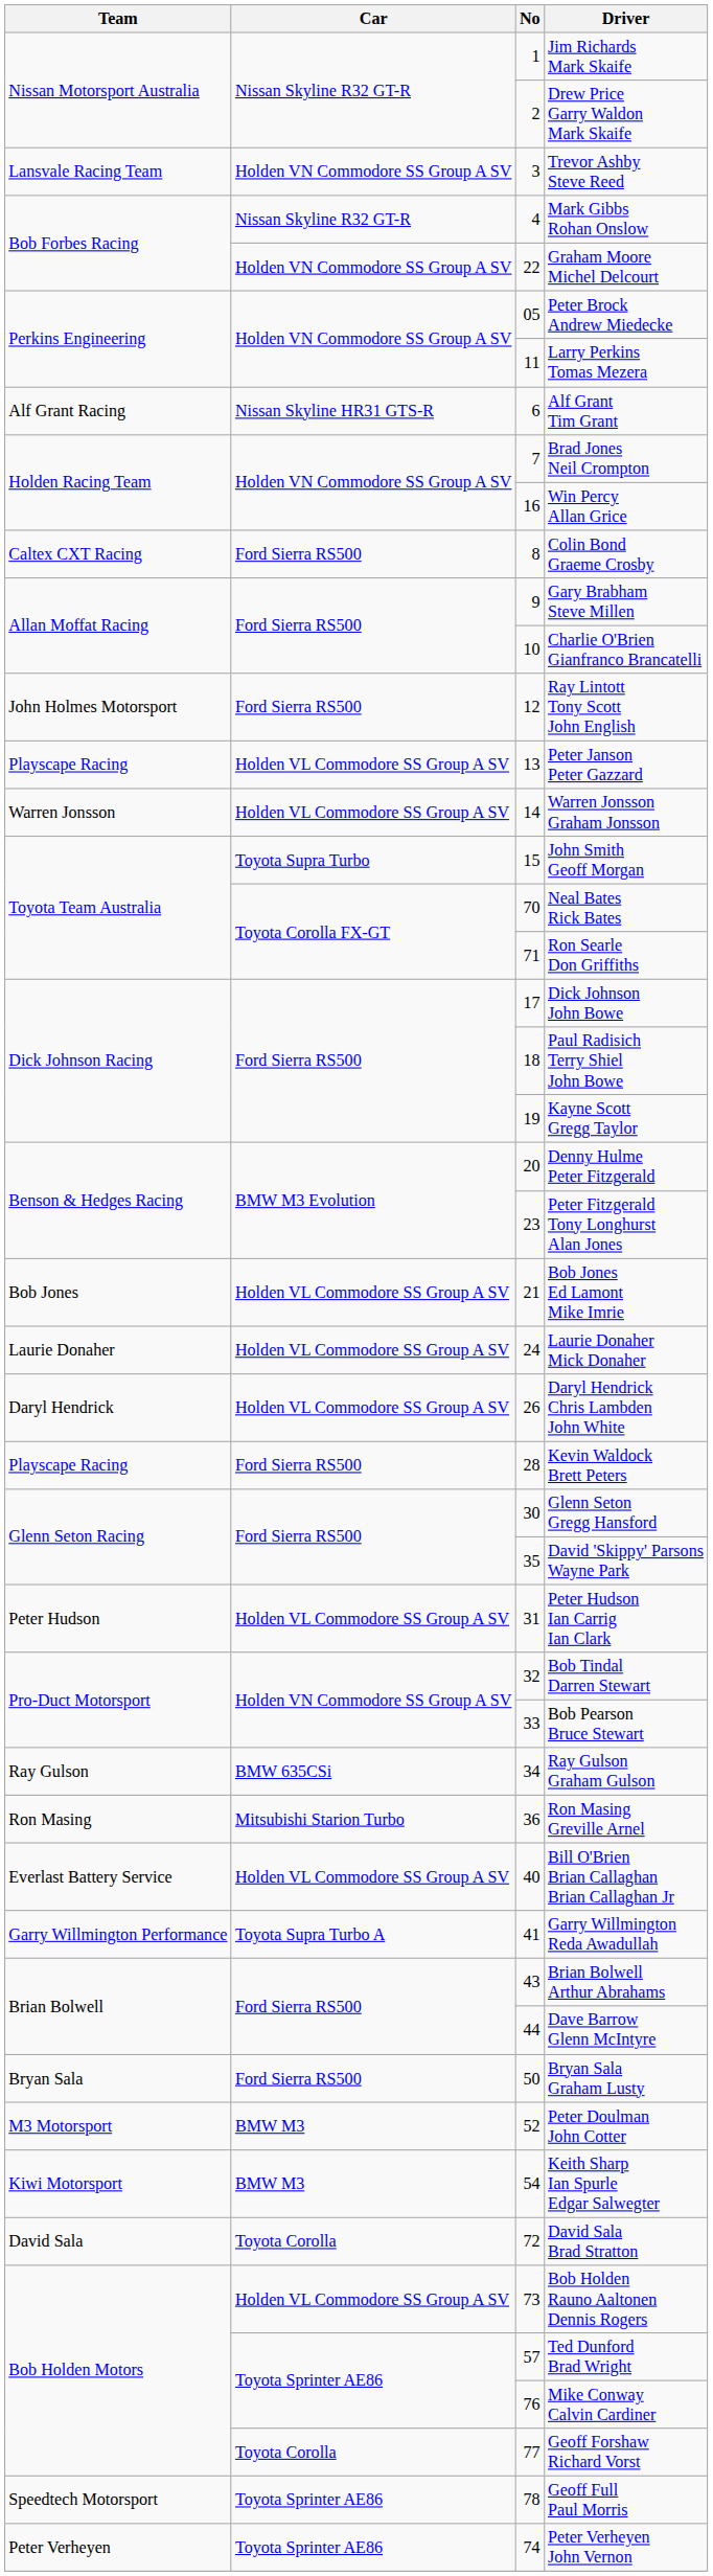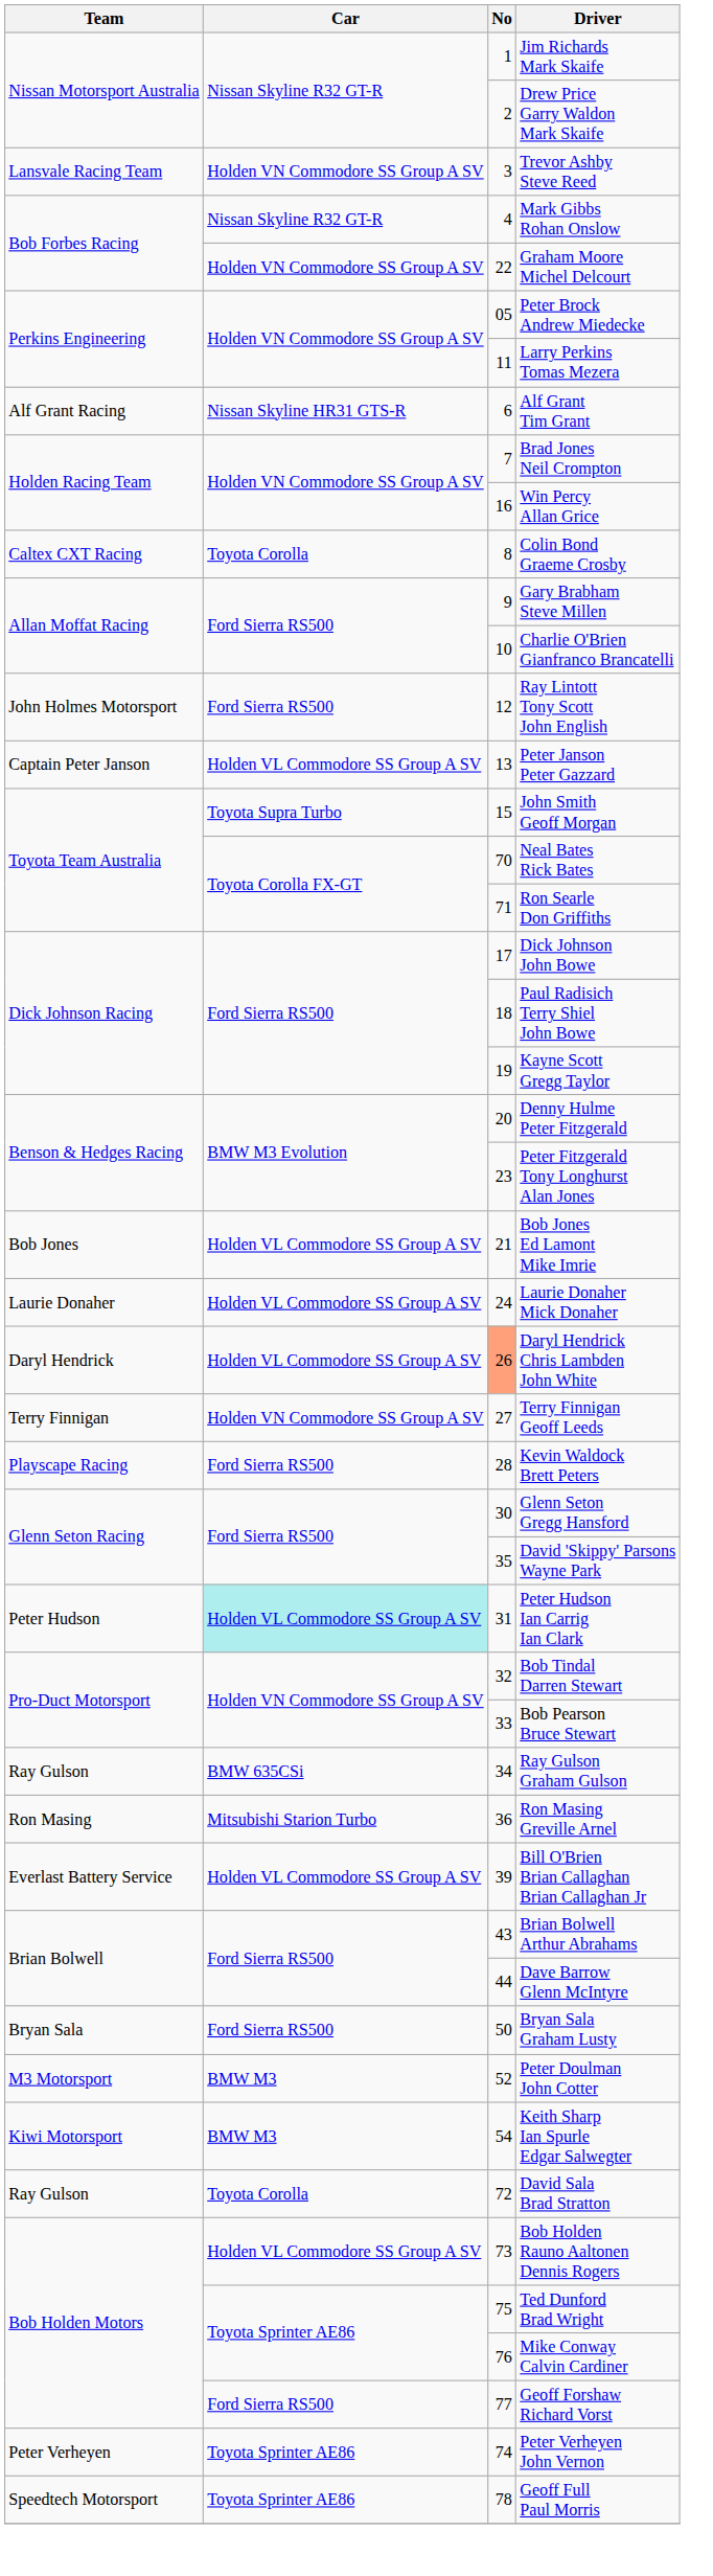Colin Bond Graeme Crosby | Car: Ford Sierra RS500 -> Toyota Corolla
Peter Janson Peter Gazzard | Team: Playscape Racing -> Captain Peter Janson
- row: Warren Jonsson | Holden VL Commodore SS Group A SV | 14 | Warren Jonsson Graham Jonsson
Daryl Hendrick Chris Lambden John White | No: no background -> lightsalmon background
+ row: Terry Finnigan | Holden VN Commodore SS Group A SV | 27 | Terry Finnigan Geoff Leeds
Peter Hudson Ian Carrig Ian Clark | Car: no background -> paleturquoise background
Bill O'Brien Brian Callaghan Brian Callaghan Jr | No: 40 -> 39
- row: Garry Willmington Performance | Toyota Supra Turbo A | 41 | Garry Willmington Reda Awadullah
David Sala Brad Stratton | Team: David Sala -> Ray Gulson
Ted Dunford Brad Wright | No: 57 -> 75
Geoff Forshaw Richard Vorst | Car: Toyota Corolla -> Ford Sierra RS500
rows swapped: Peter Verheyen John Vernon <-> Geoff Full Paul Morris
